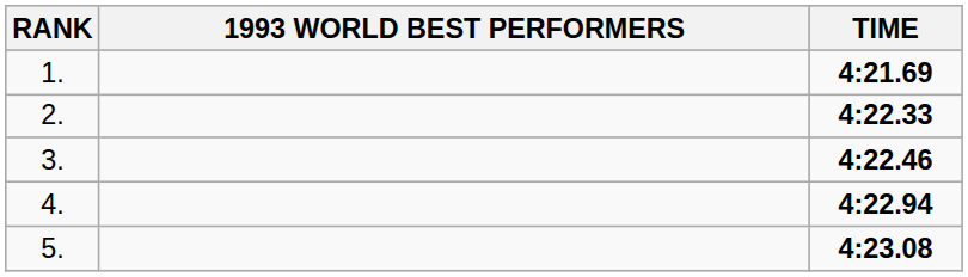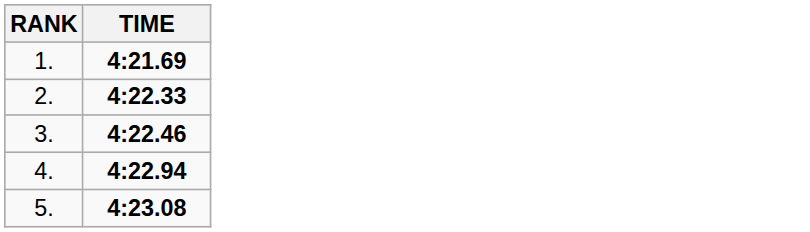- column: 1993 WORLD BEST PERFORMERS
